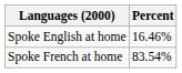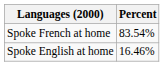rows swapped: Spoke French at home <-> Spoke English at home
